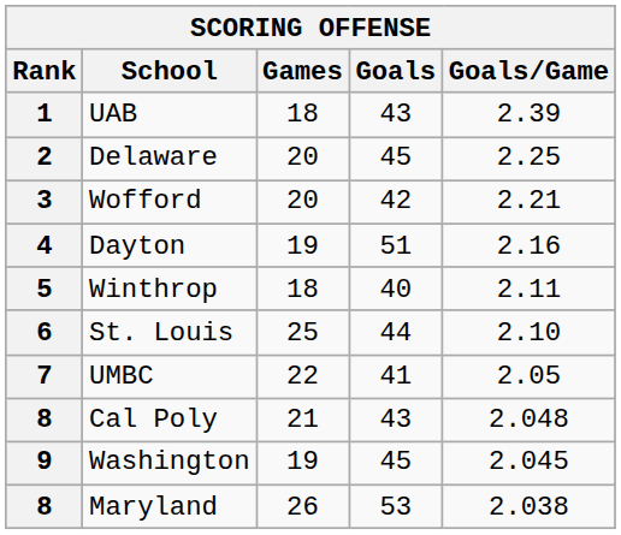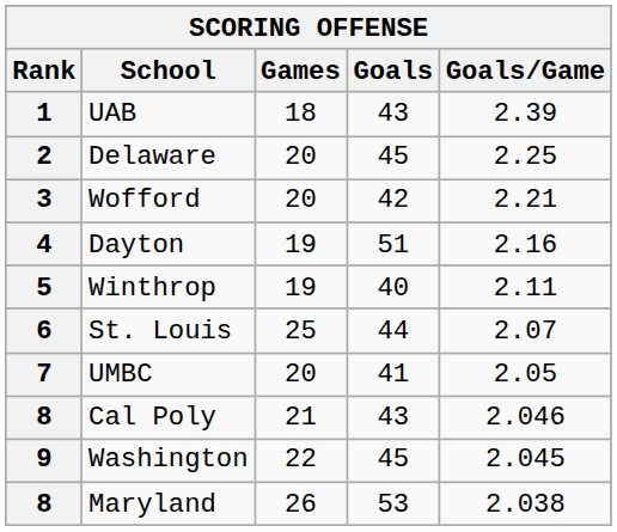5 | Games: 18 -> 19
6 | Goals/Game: 2.10 -> 2.07
7 | Games: 22 -> 20
8 / Cal Poly | Goals/Game: 2.048 -> 2.046
9 | Games: 19 -> 22
